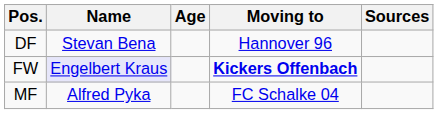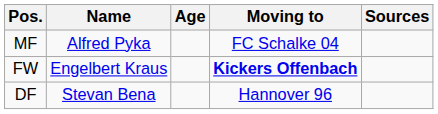rows swapped: DF <-> MF
FW | Name: lavender background -> no background
